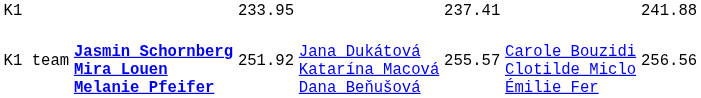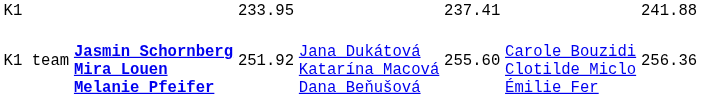K1 team | column 5: 255.57 -> 255.60
K1 team | column 7: 256.56 -> 256.36
